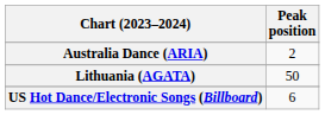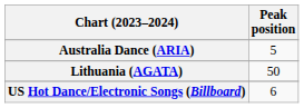Australia Dance (ARIA) | Peak position: 2 -> 5
